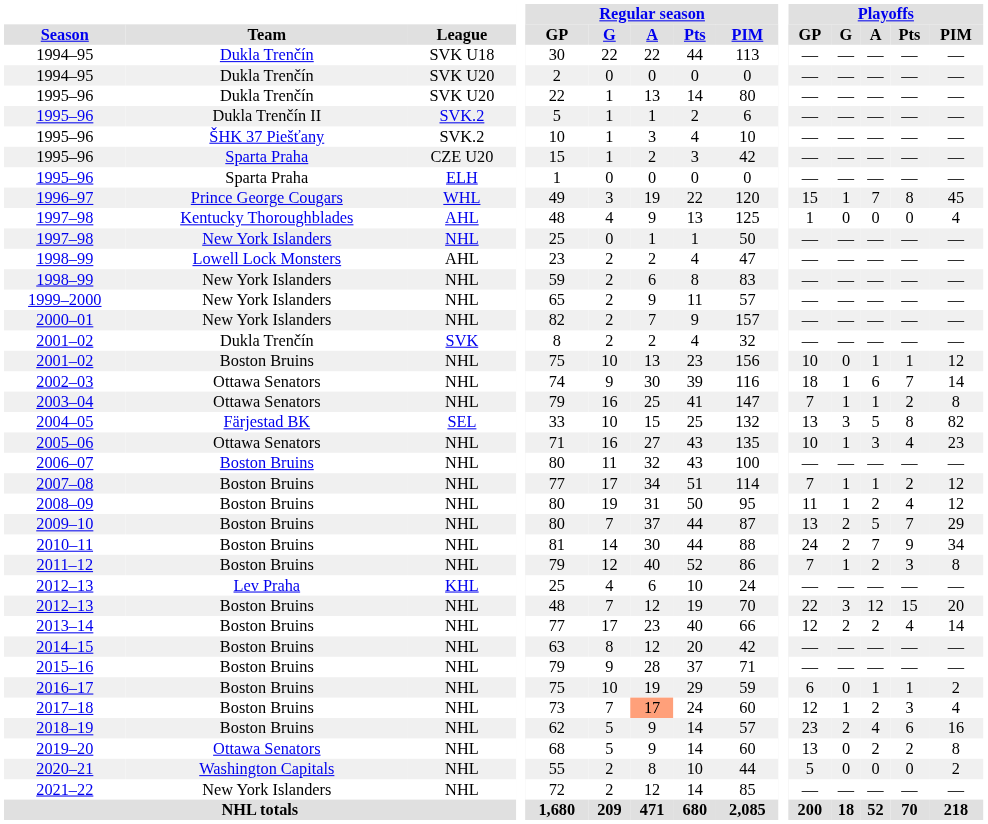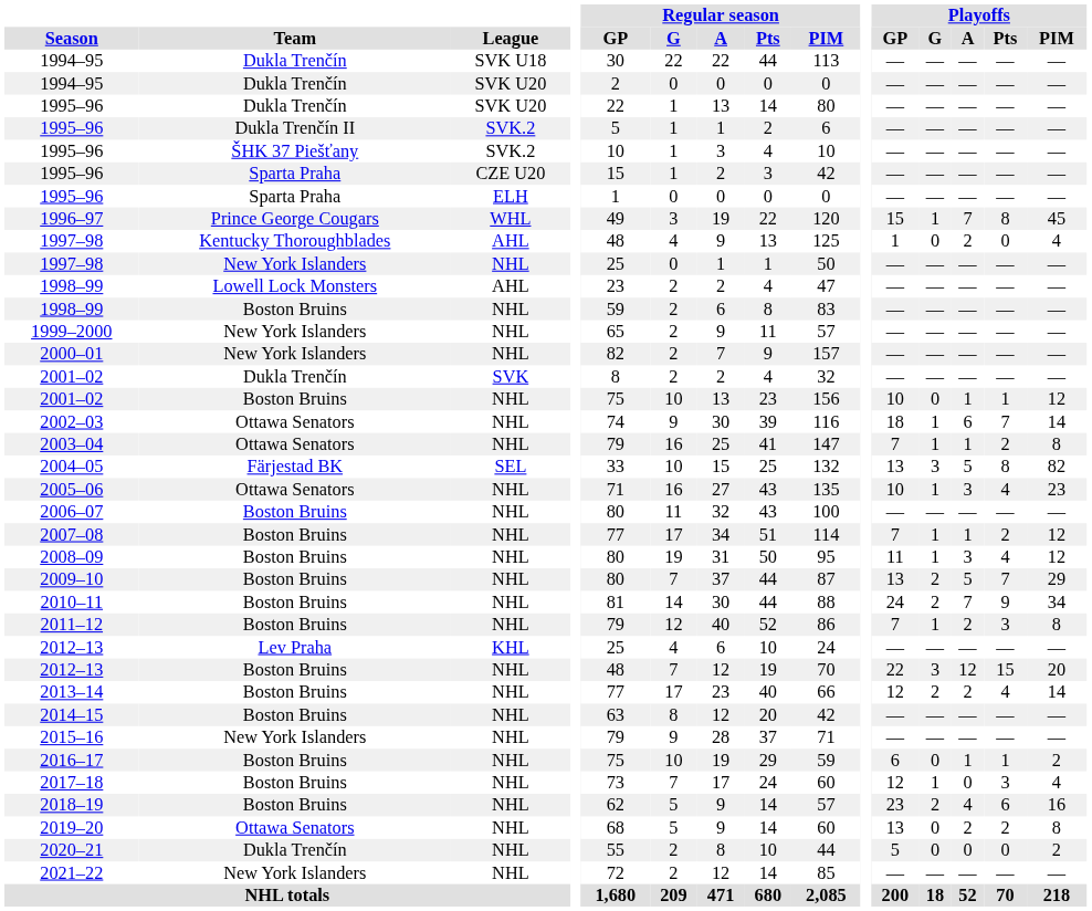1997–98 / AHL | Playoffs / A: 0 -> 2
1998–99 / NHL | Team: New York Islanders -> Boston Bruins
2008–09 | Playoffs / A: 2 -> 3
2015–16 | Team: Boston Bruins -> New York Islanders
2017–18 | Regular season / A: lightsalmon background -> no background
2017–18 | Playoffs / A: 2 -> 0
2020–21 | Team: Washington Capitals -> Dukla Trenčín
